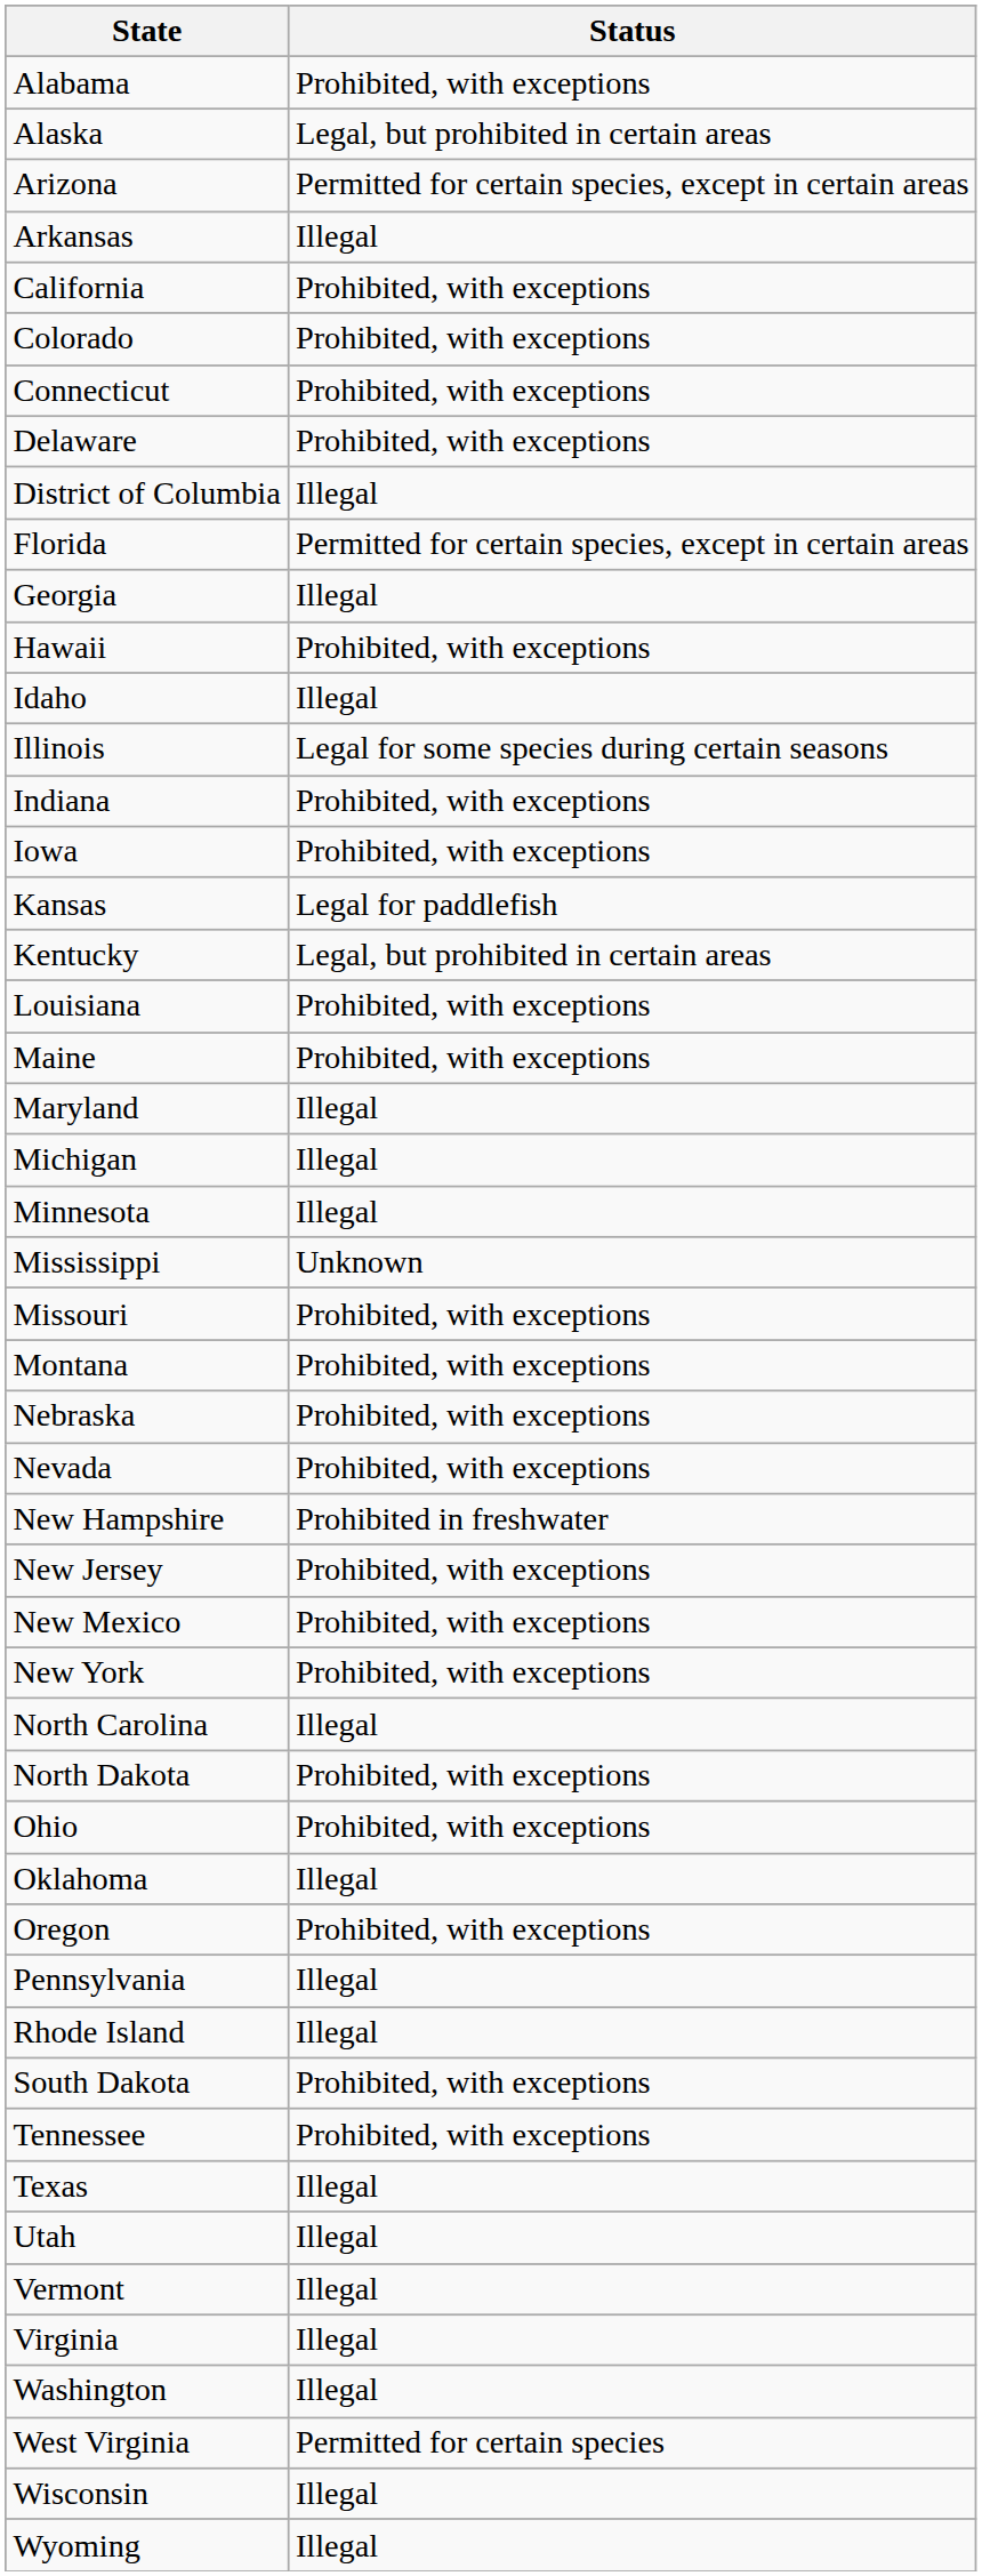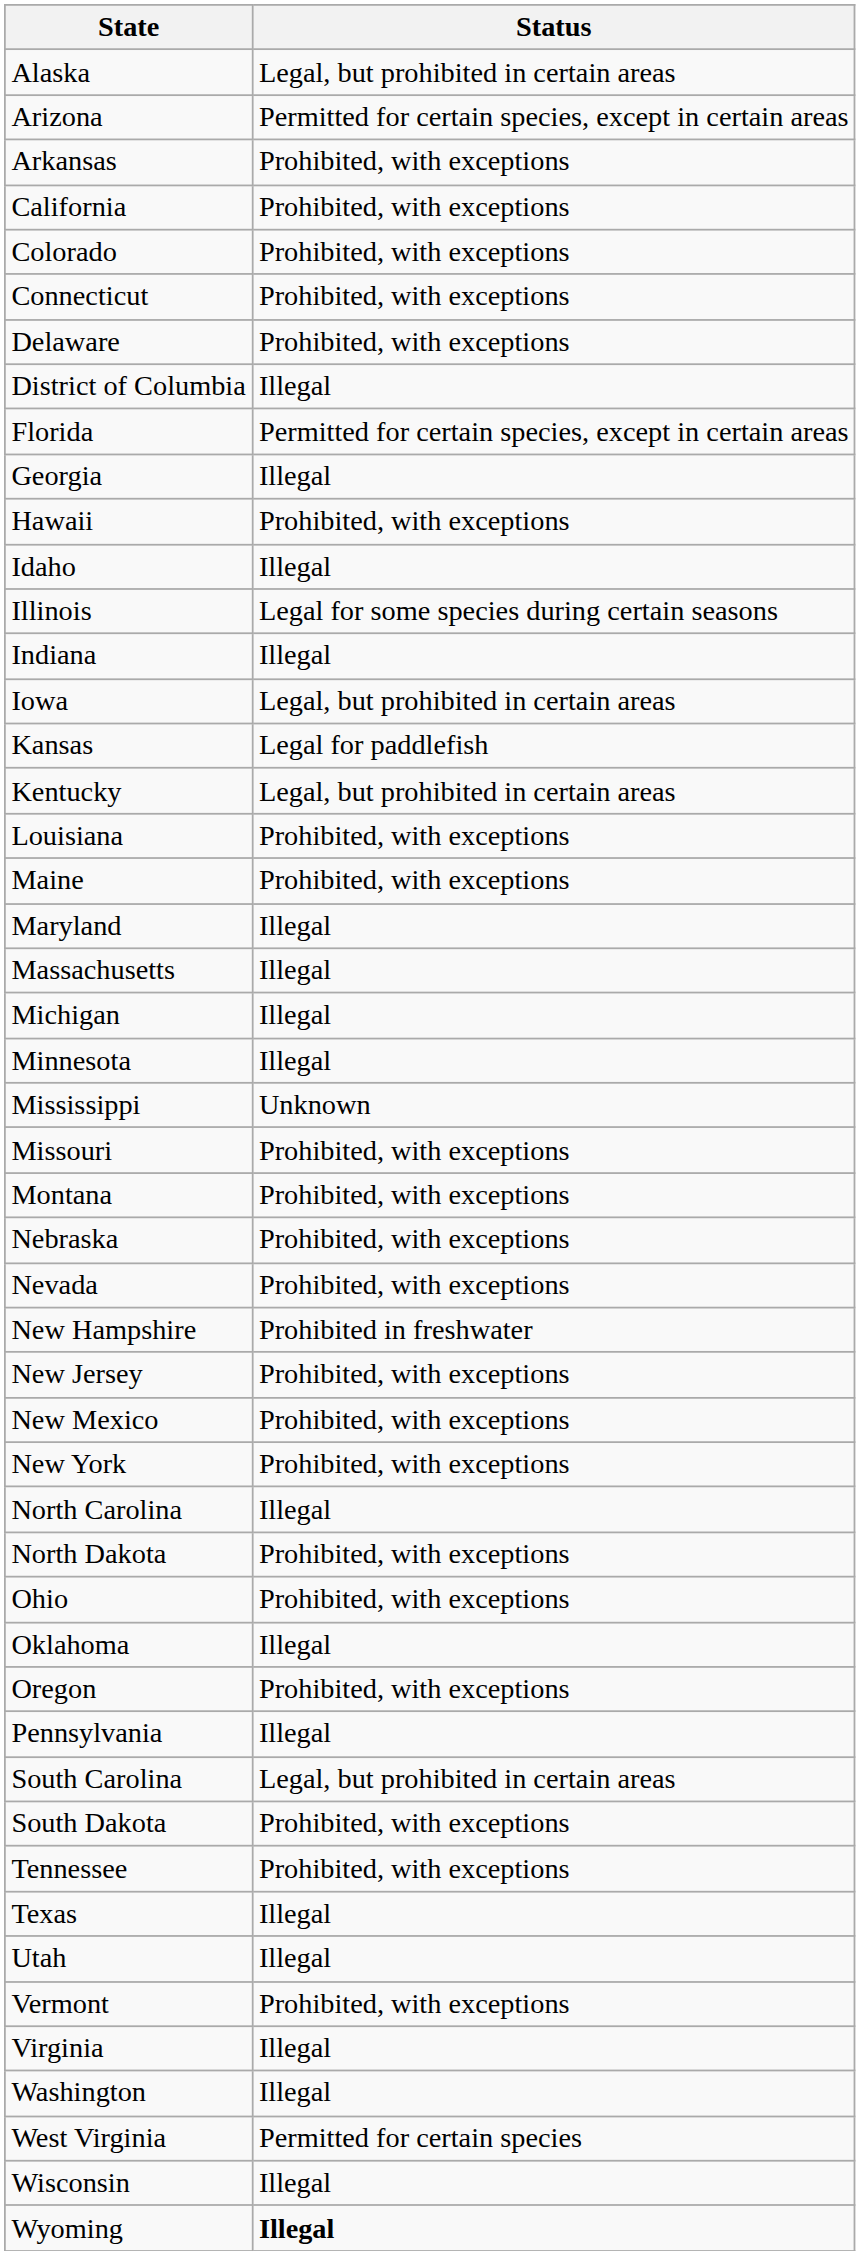- row: Alabama | Prohibited, with exceptions
Arkansas | Status: Illegal -> Prohibited, with exceptions
Indiana | Status: Prohibited, with exceptions -> Illegal
Iowa | Status: Prohibited, with exceptions -> Legal, but prohibited in certain areas
+ row: Massachusetts | Illegal
- row: Rhode Island | Illegal
+ row: South Carolina | Legal, but prohibited in certain areas
Vermont | Status: Illegal -> Prohibited, with exceptions
Wyoming | Status: normal -> bold
